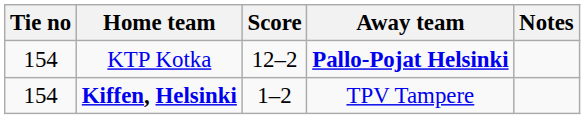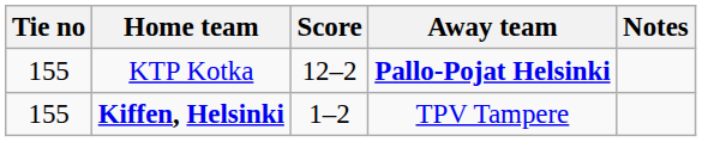KTP Kotka | Tie no: 154 -> 155
Kiffen, Helsinki | Tie no: 154 -> 155
